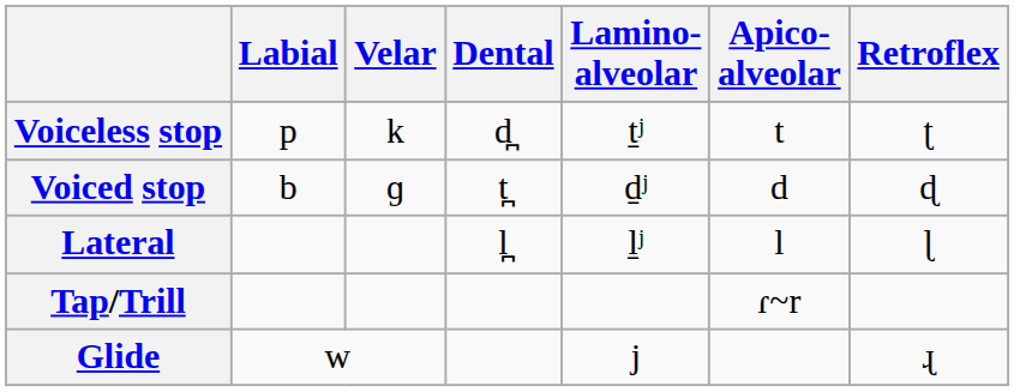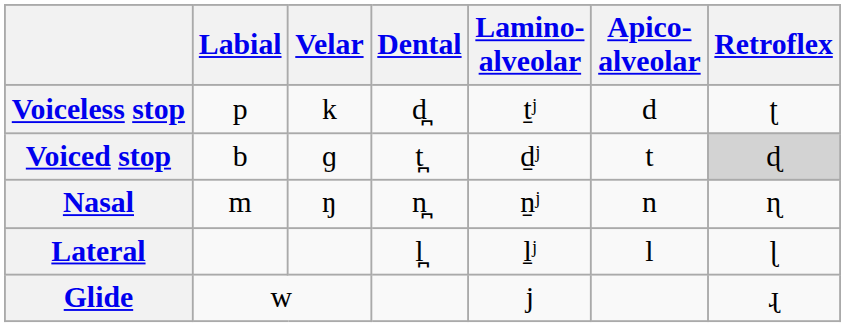Voiceless stop | Apico- alveolar: t -> d
Voiced stop | Apico- alveolar: d -> t
Voiced stop | Retroflex: no background -> lightgrey background
+ row: Nasal | m | ŋ | n̪ | n̠ʲ | n | ɳ
- row: Tap/Trill | ɾ~r
